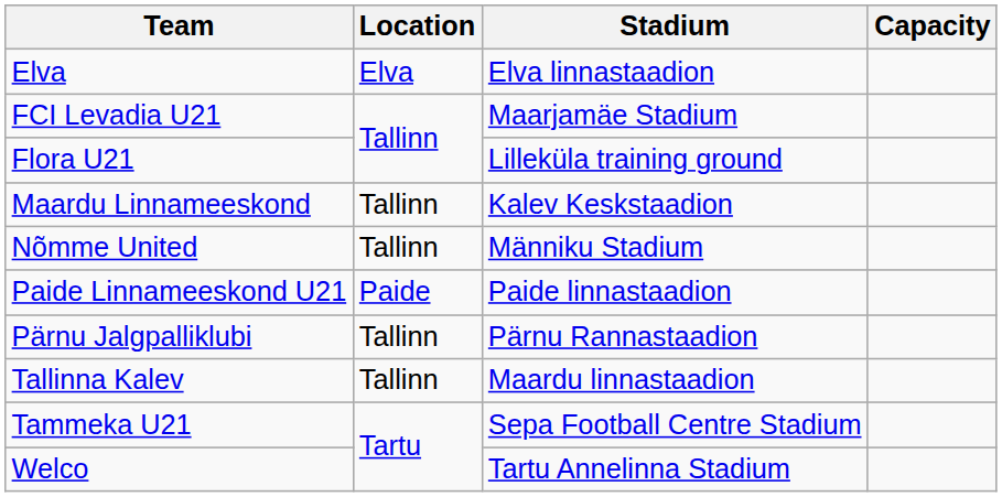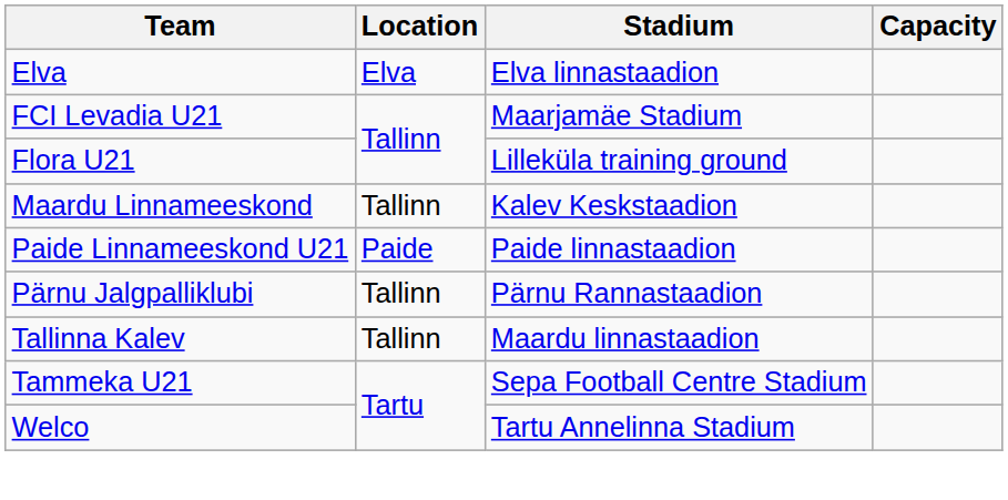- row: Nõmme United | Tallinn | Männiku Stadium
